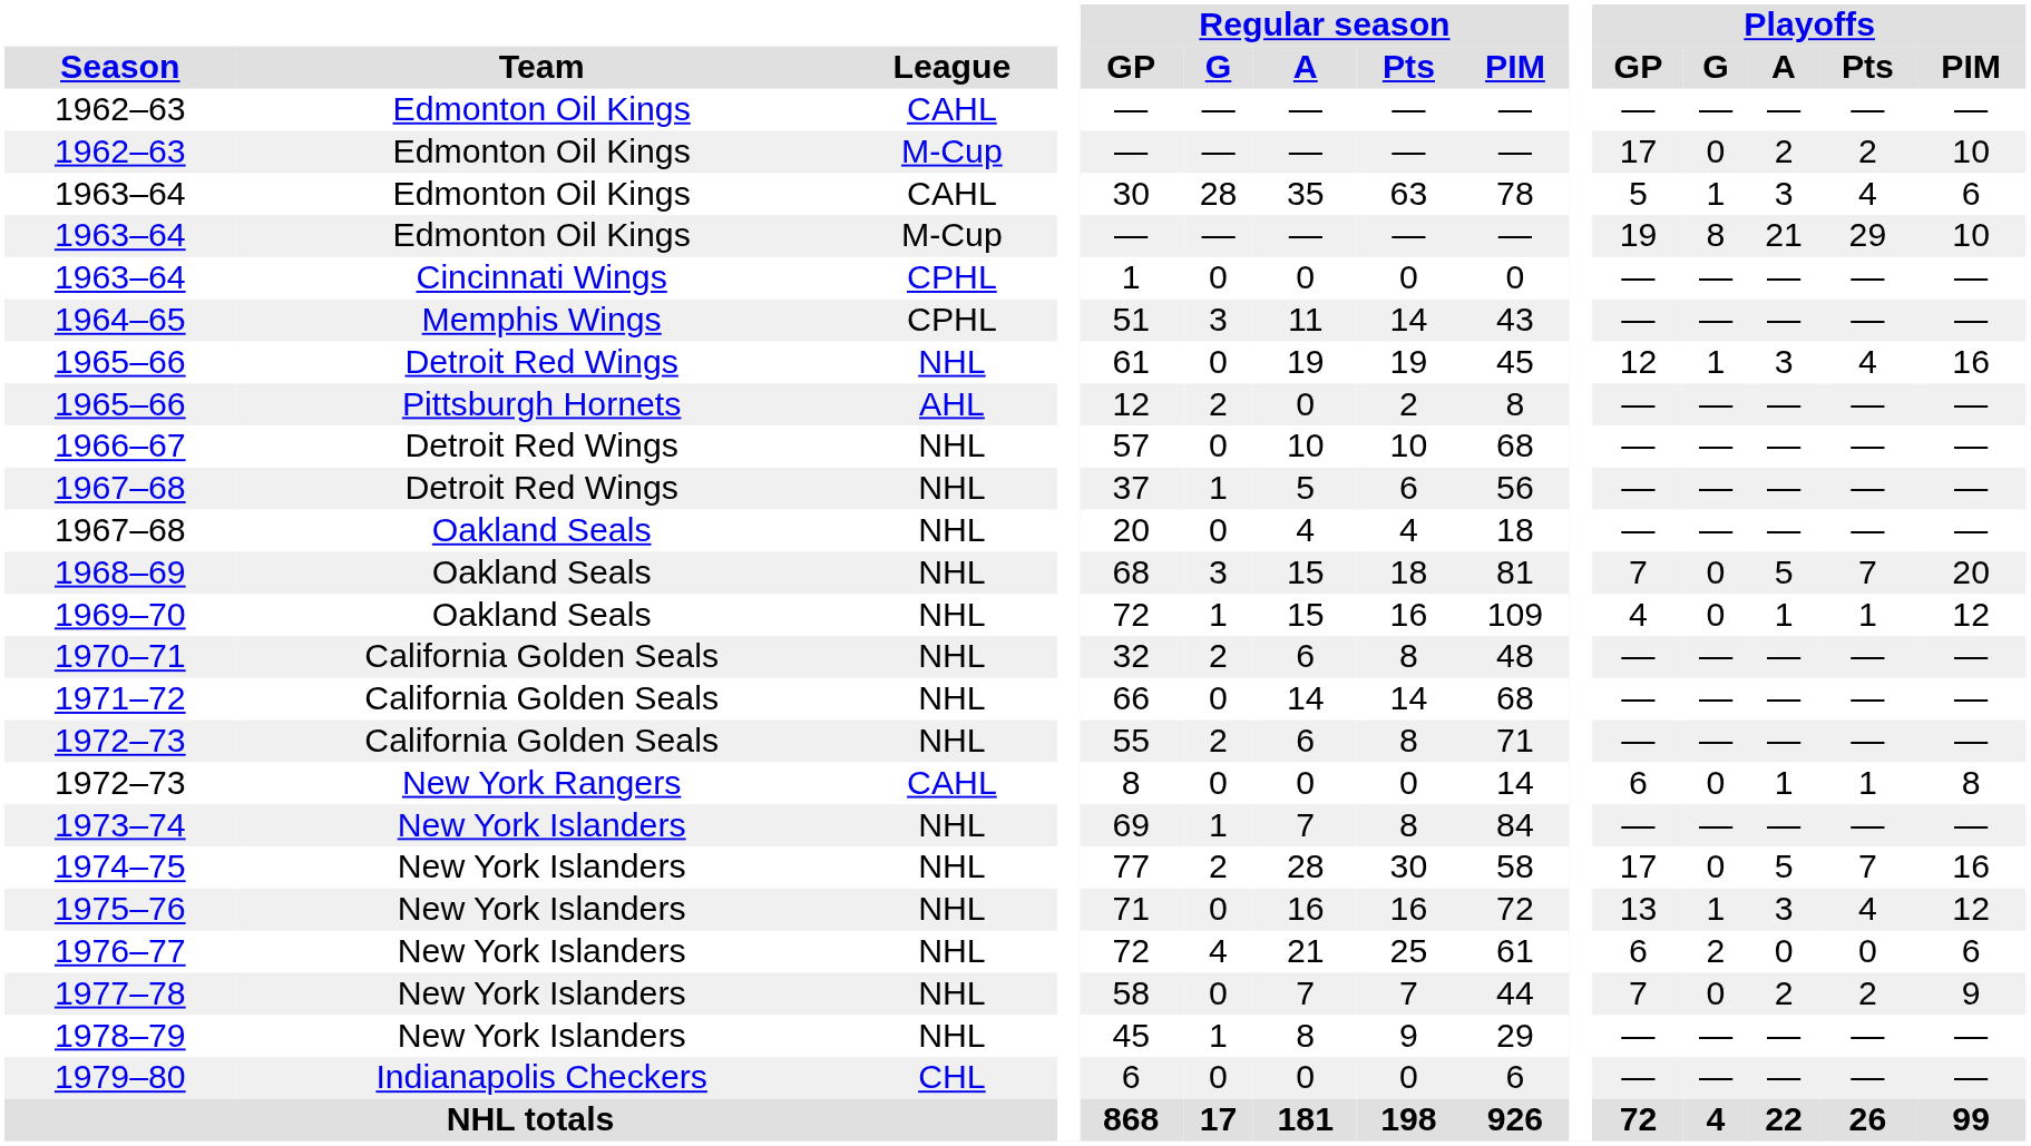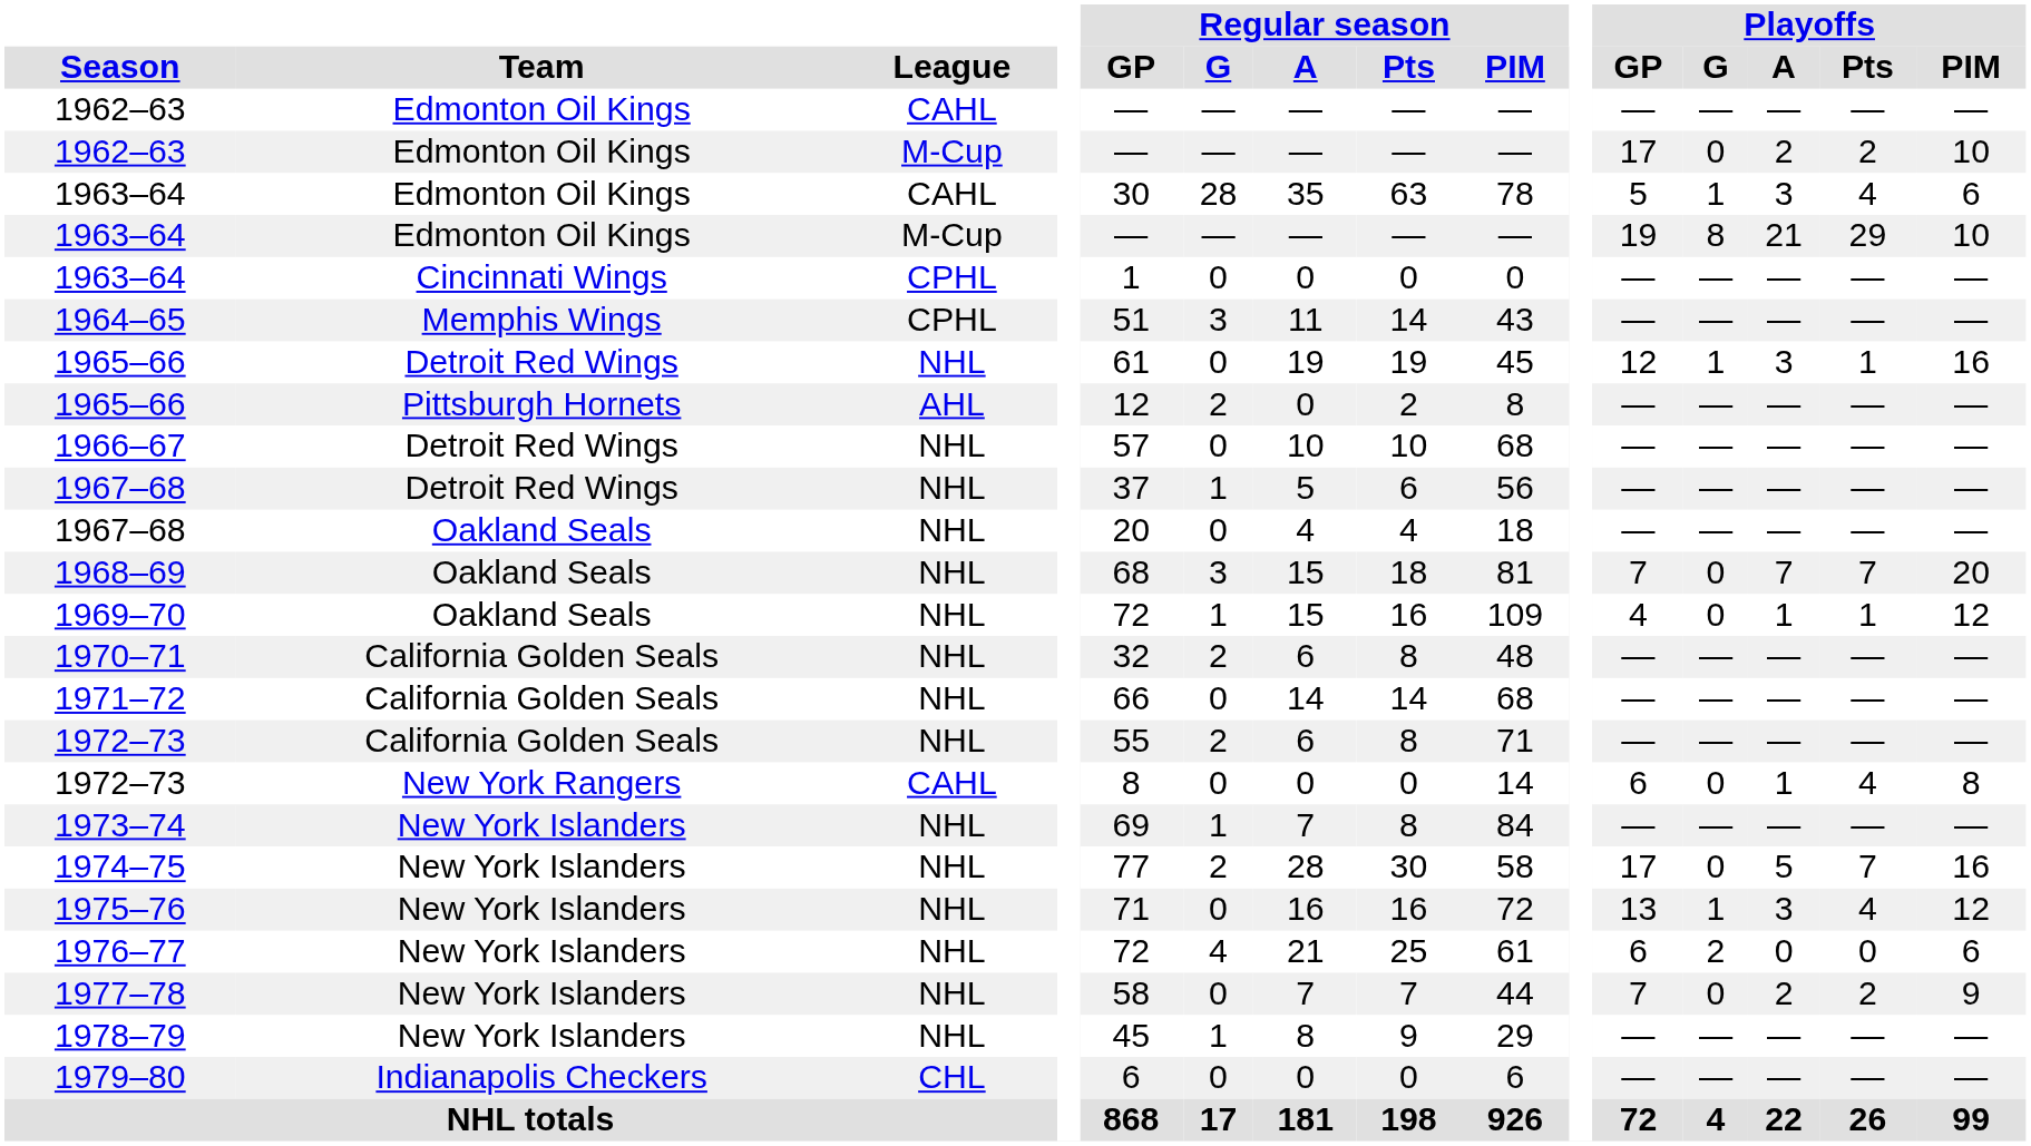1965–66 / Detroit Red Wings | Playoffs / Pts: 4 -> 1
1968–69 | Playoffs / A: 5 -> 7
1972–73 / New York Rangers | Playoffs / Pts: 1 -> 4
